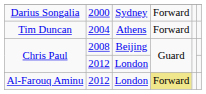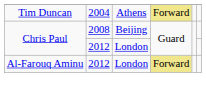- row: Darius Songalia | 2000 | Sydney | Forward
Tim Duncan | column 4: no background -> khaki background
